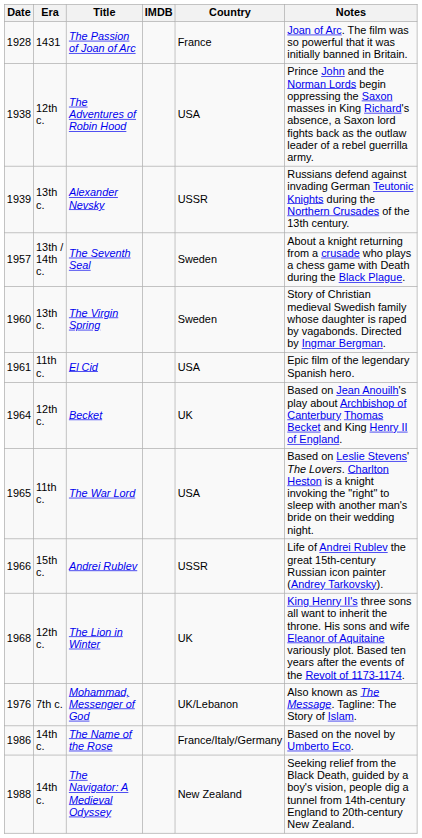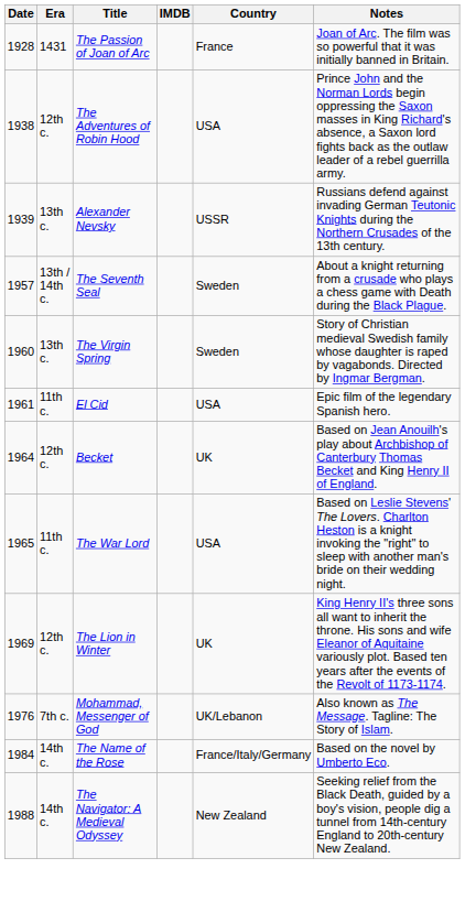- row: 1966 | 15th c. | Andrei Rublev | USSR | Life of Andrei Rublev the great 15th-century Russian icon painter (Andrey Tarkovsky).
The Lion in Winter | Date: 1968 -> 1969
The Name of the Rose | Date: 1986 -> 1984
